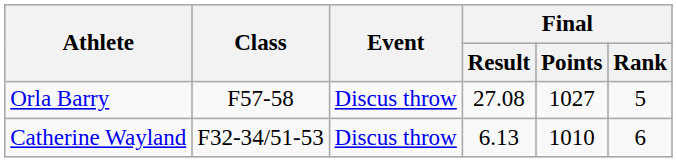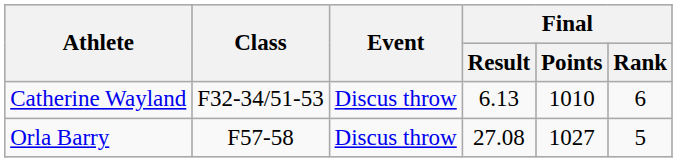rows swapped: Orla Barry <-> Catherine Wayland
